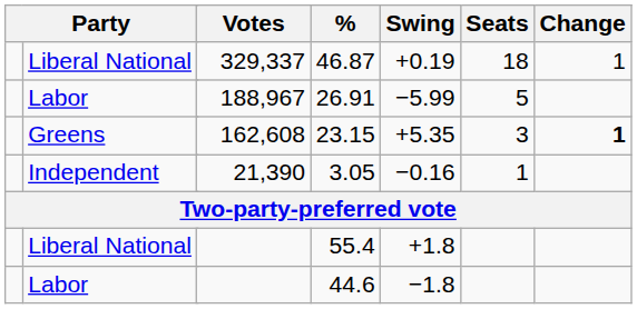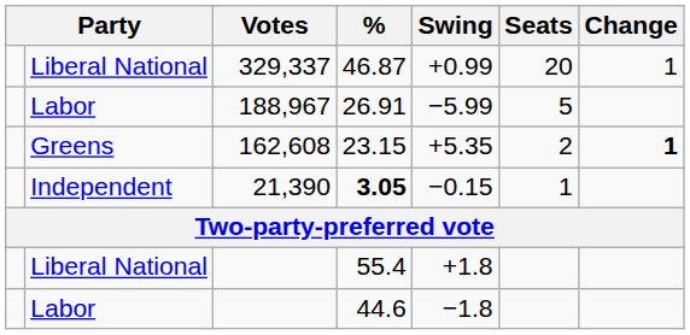329,337 | Swing: +0.19 -> +0.99
329,337 | Seats: 18 -> 20
162,608 | Seats: 3 -> 2
21,390 | %: normal -> bold
21,390 | Swing: −0.16 -> −0.15
